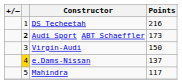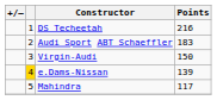Audi Sport ABT Schaeffler | column 2: bold -> normal
Audi Sport ABT Schaeffler | Points: 173 -> 183
e.Dams-Nissan | Points: 137 -> 139
